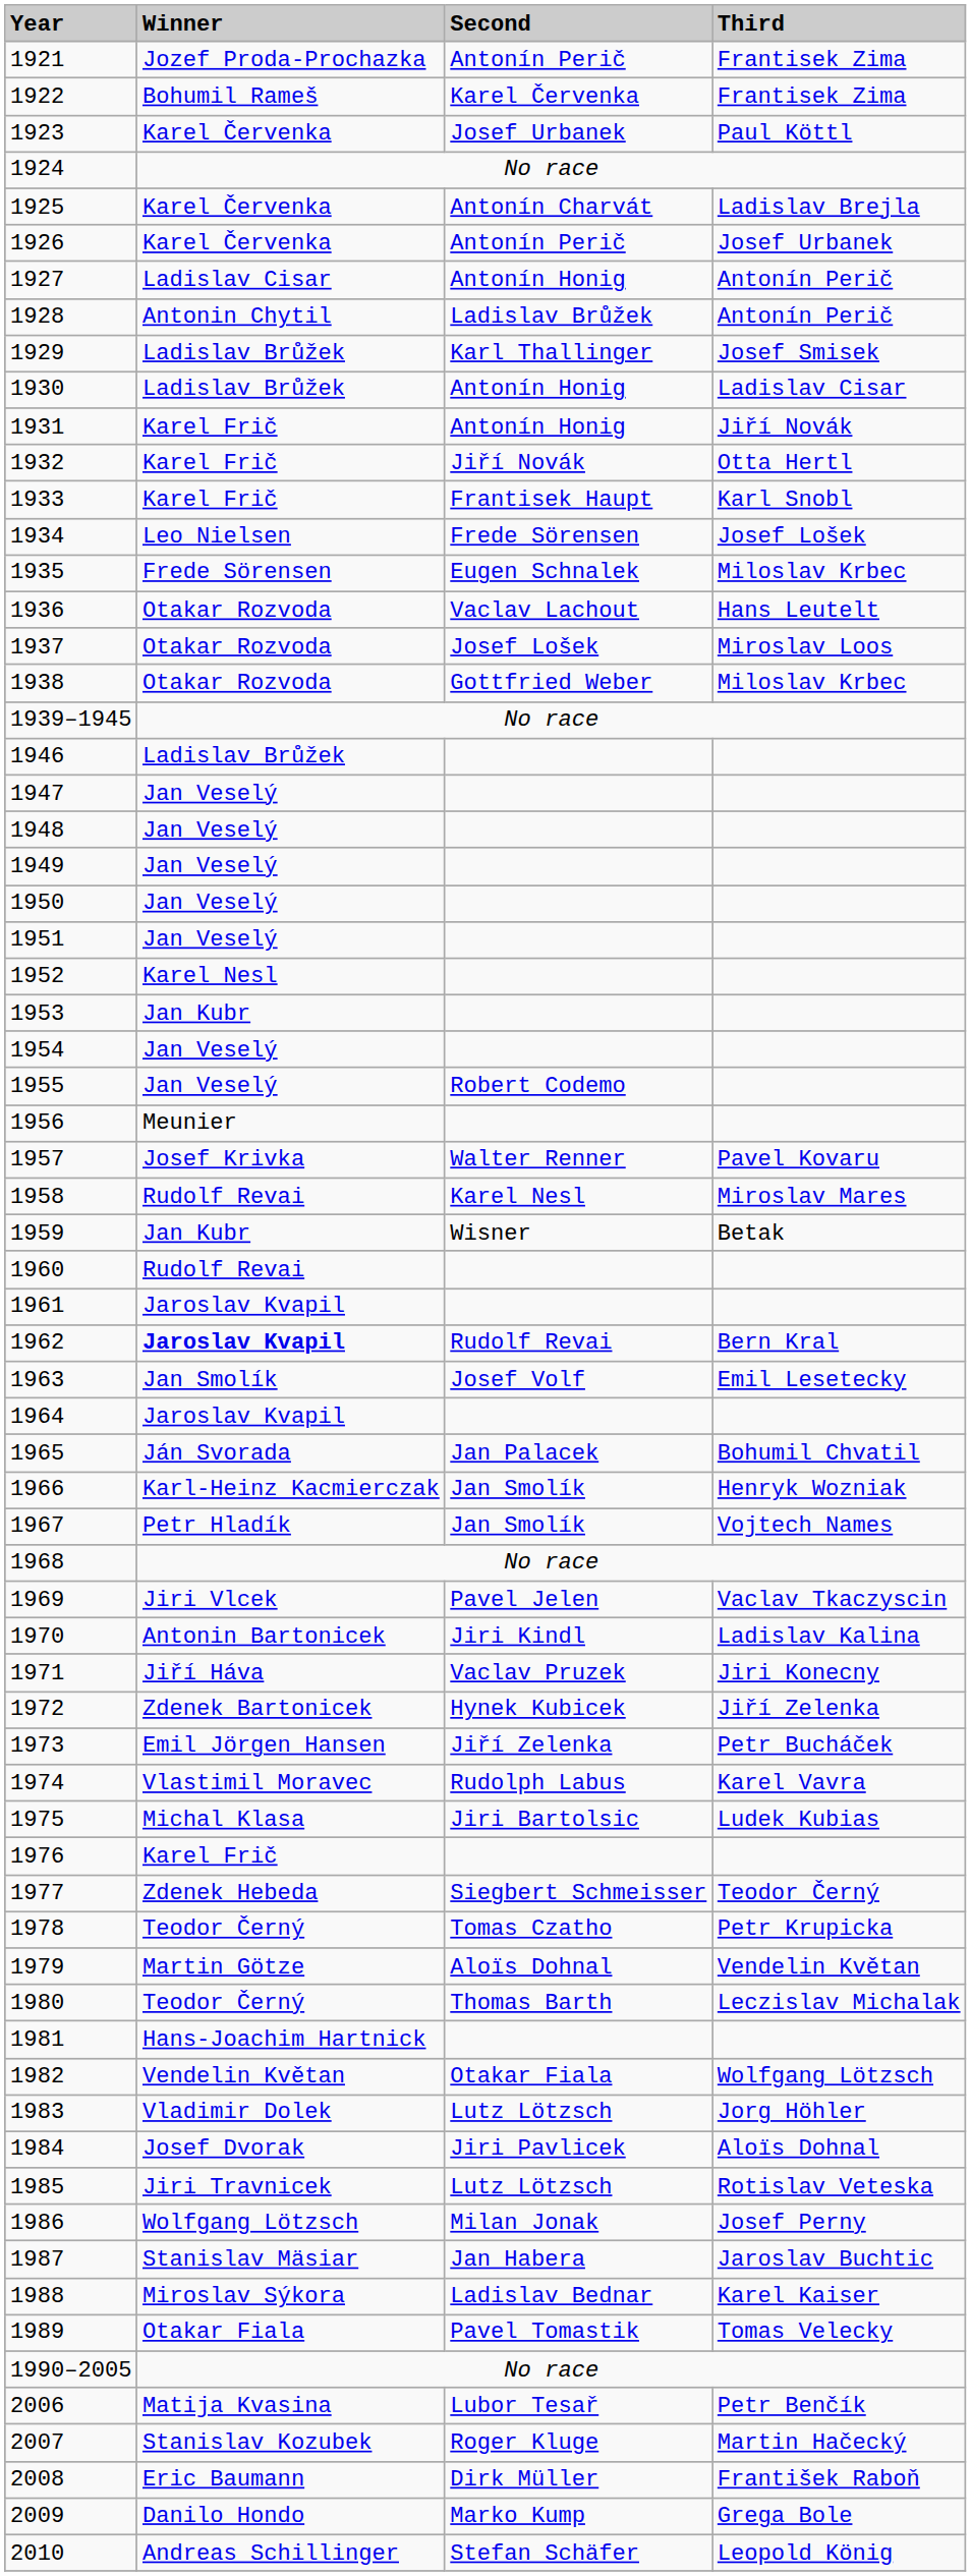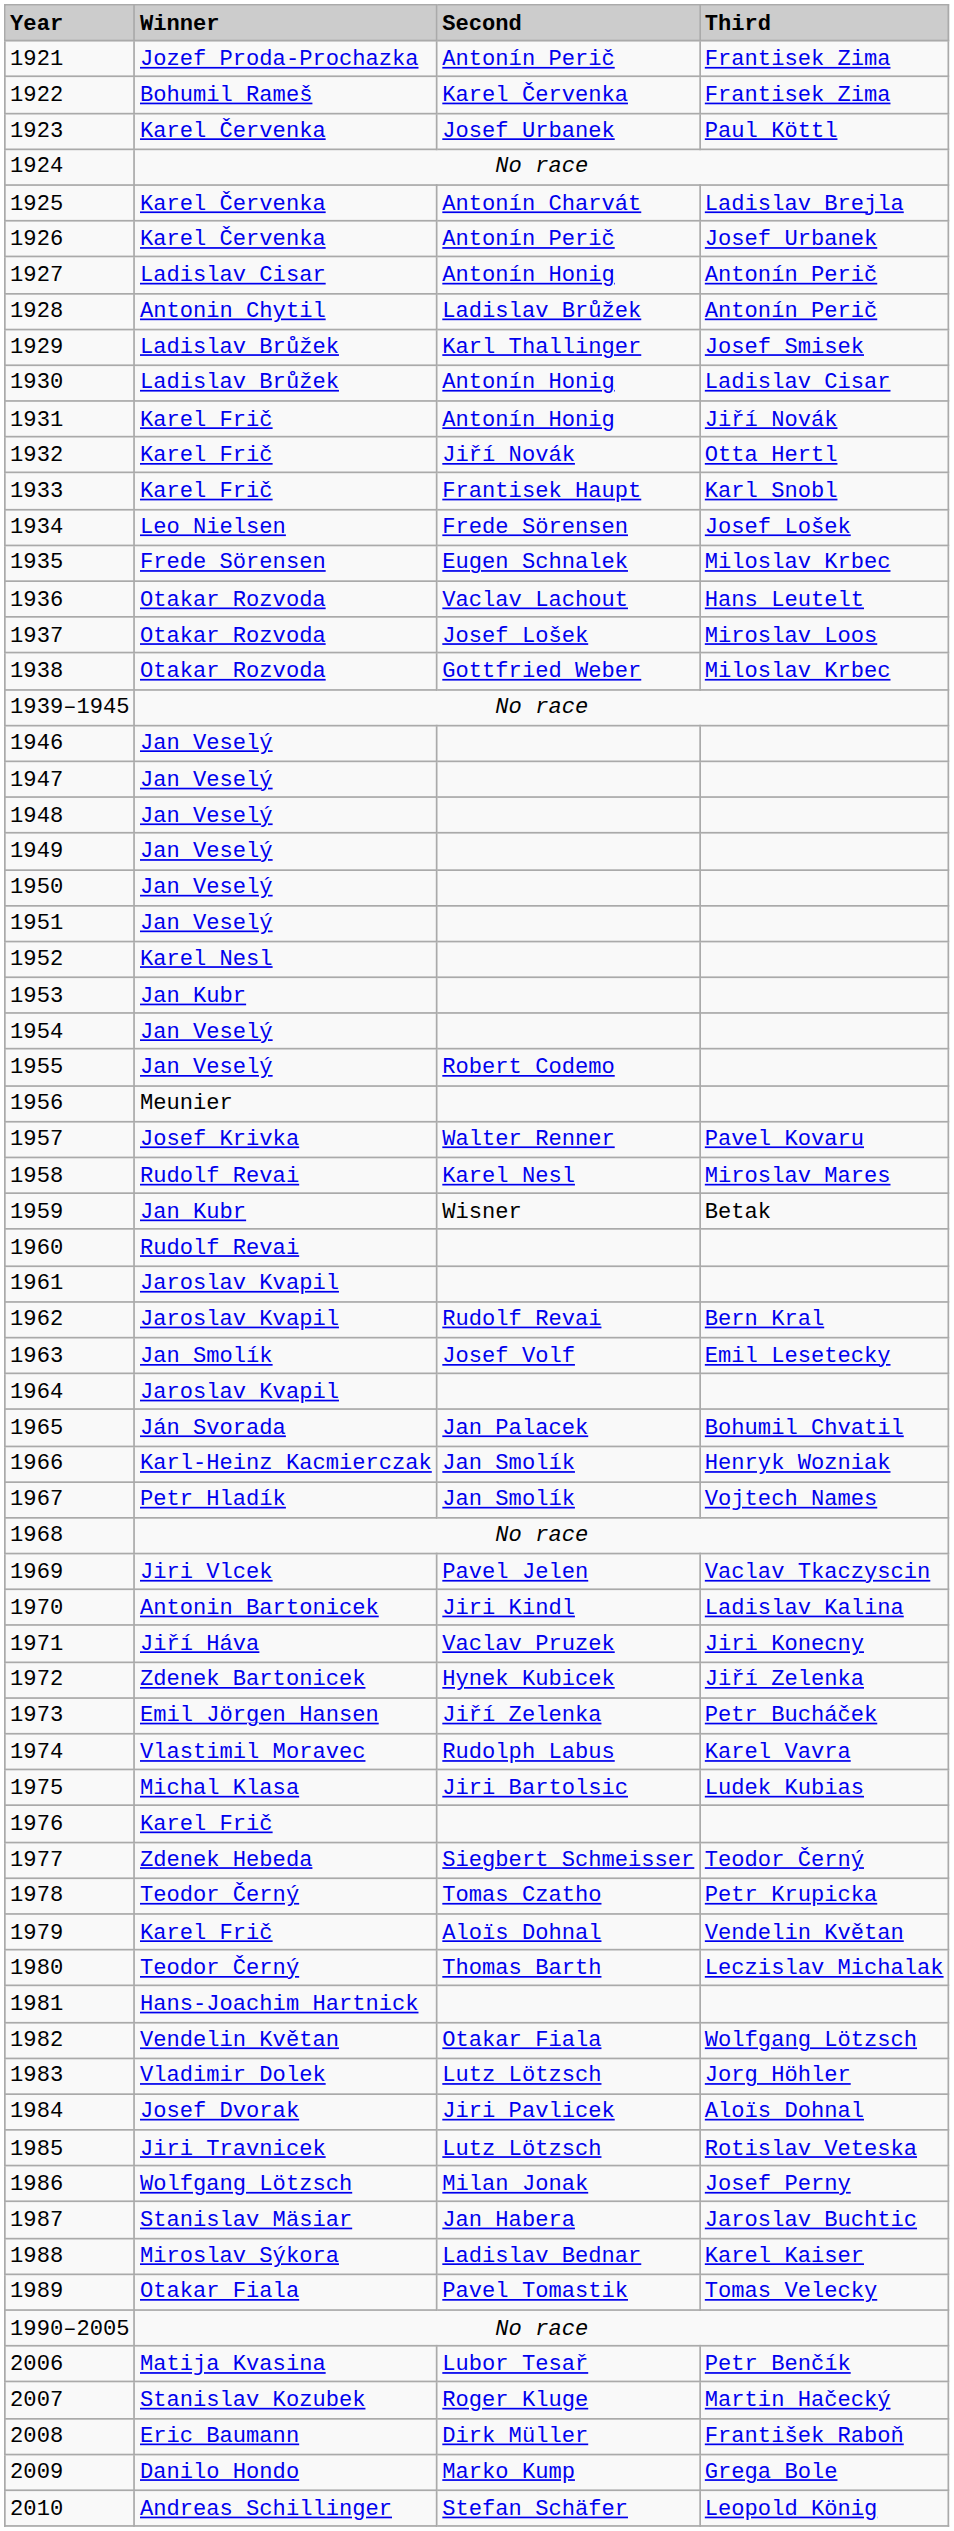1946 | Winner: Ladislav Brůžek -> Jan Veselý
1962 | Winner: bold -> normal
1979 | Winner: Martin Götze -> Karel Frič
